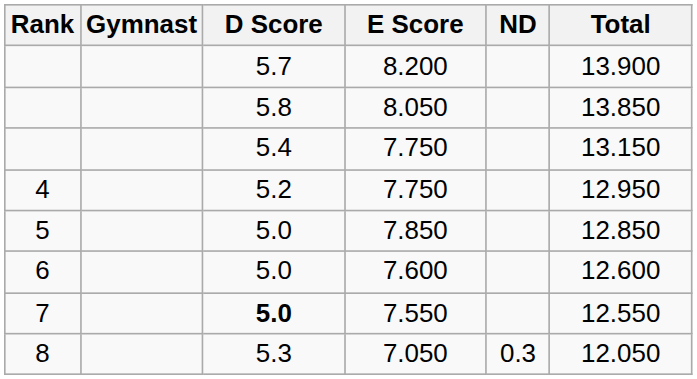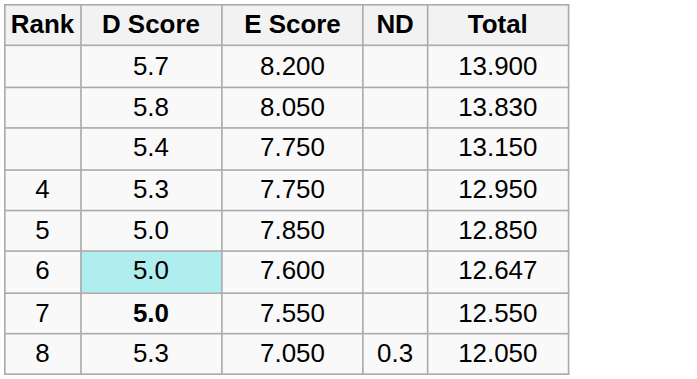- column: Gymnast
8.050 | Total: 13.850 -> 13.830
4 / 7.750 | D Score: 5.2 -> 5.3
7.600 | D Score: no background -> paleturquoise background
7.600 | Total: 12.600 -> 12.647
